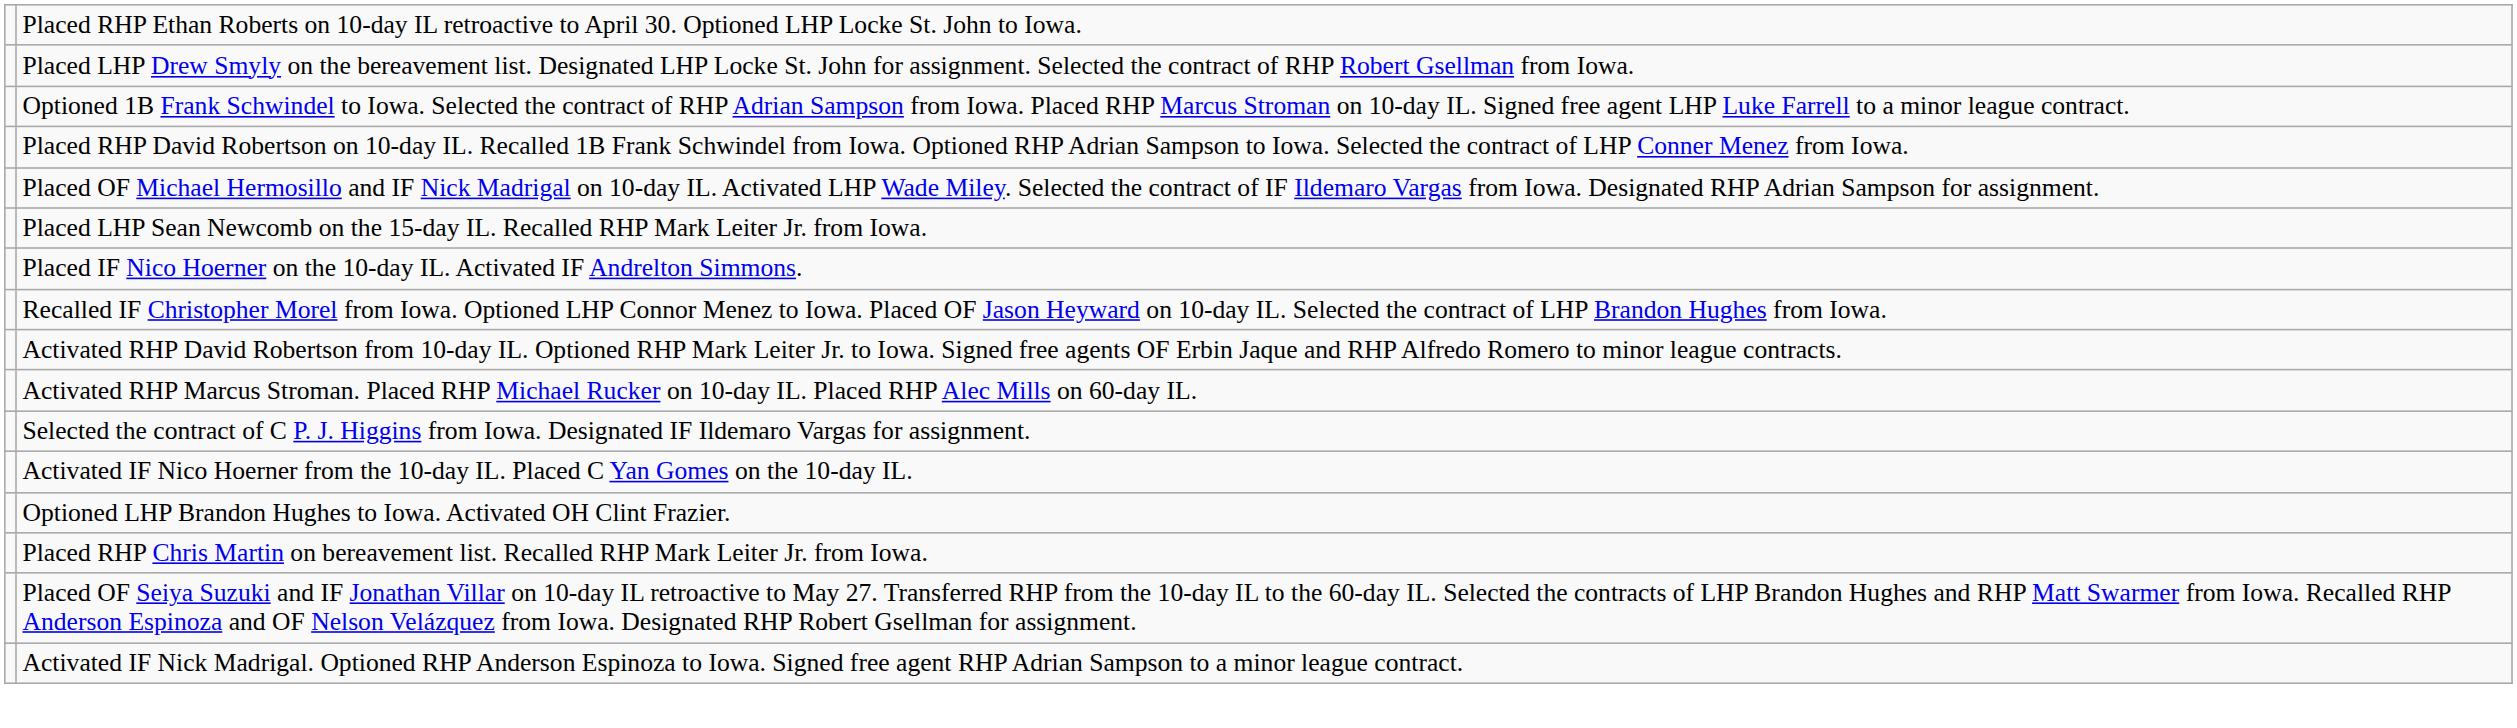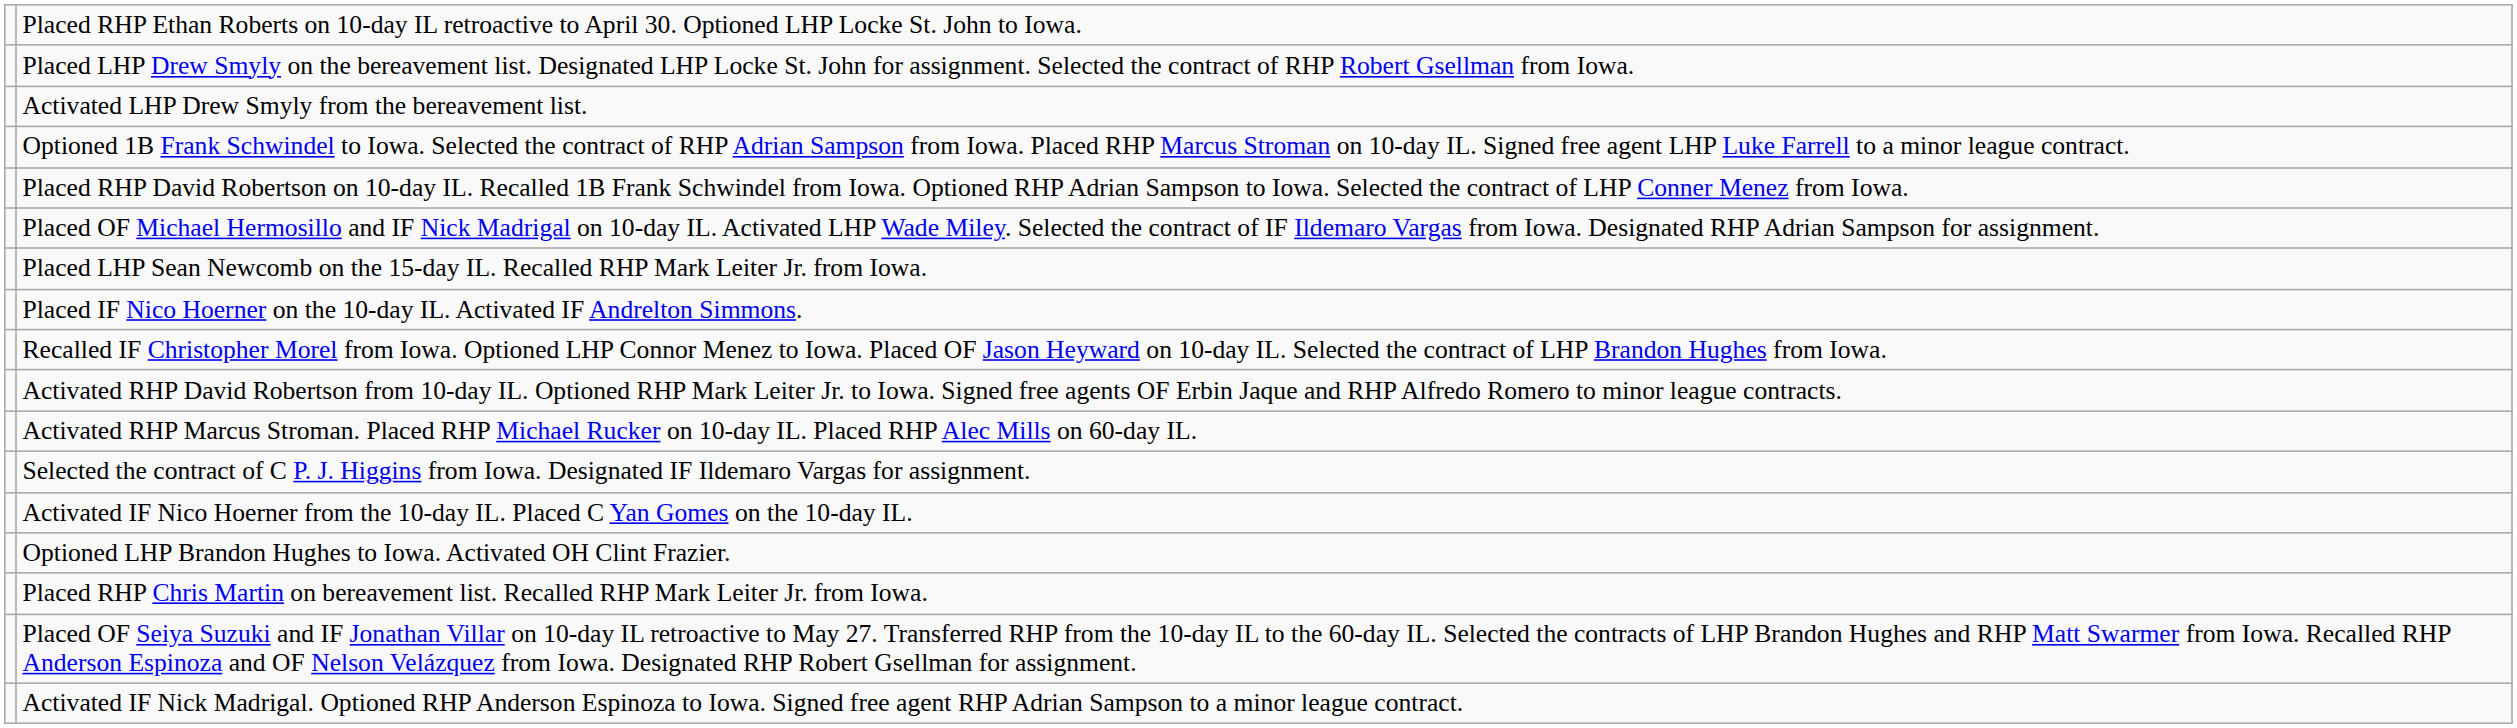+ row: Activated LHP Drew Smyly from the bereavement list.
